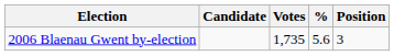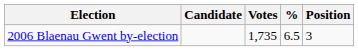2006 Blaenau Gwent by-election | %: 5.6 -> 6.5
